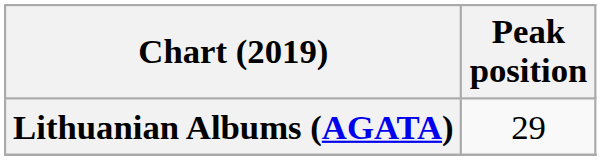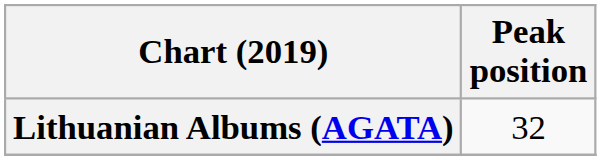Lithuanian Albums (AGATA) | Peak position: 29 -> 32
